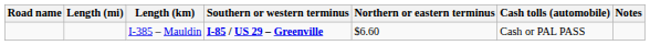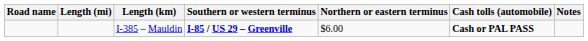I-385 – Mauldin | Northern or eastern terminus: $6.60 -> $6.00
I-385 – Mauldin | Cash tolls (automobile): normal -> bold
